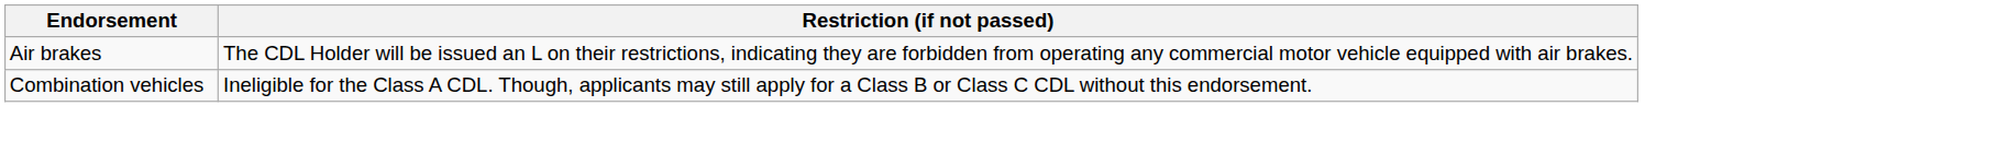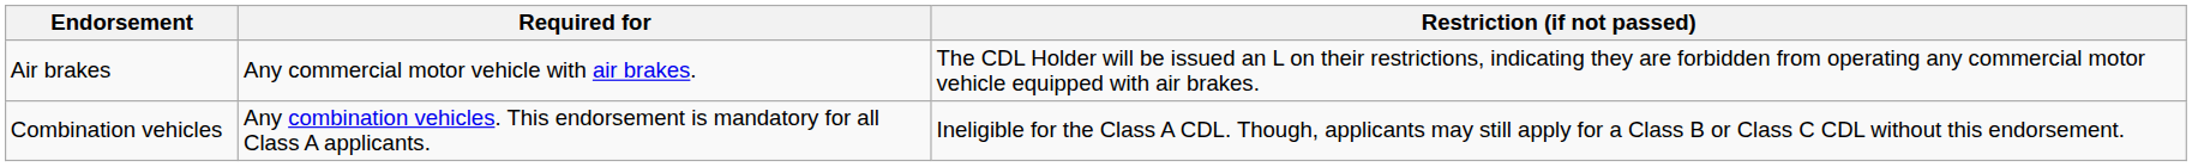+ column: Required for | Any commercial motor vehicle with air brakes. | Any combination vehicles. This endorsement is mandatory for all Class A applicants.
